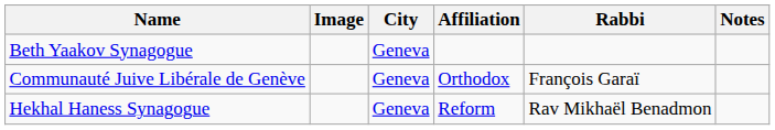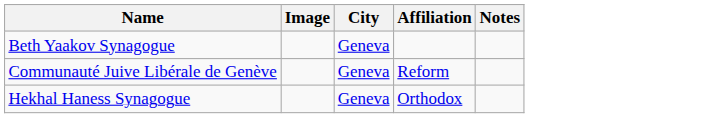- column: Rabbi | François Garaï | Rav Mikhaël Benadmon
Communauté Juive Libérale de Genève | Affiliation: Orthodox -> Reform
Hekhal Haness Synagogue | Affiliation: Reform -> Orthodox
